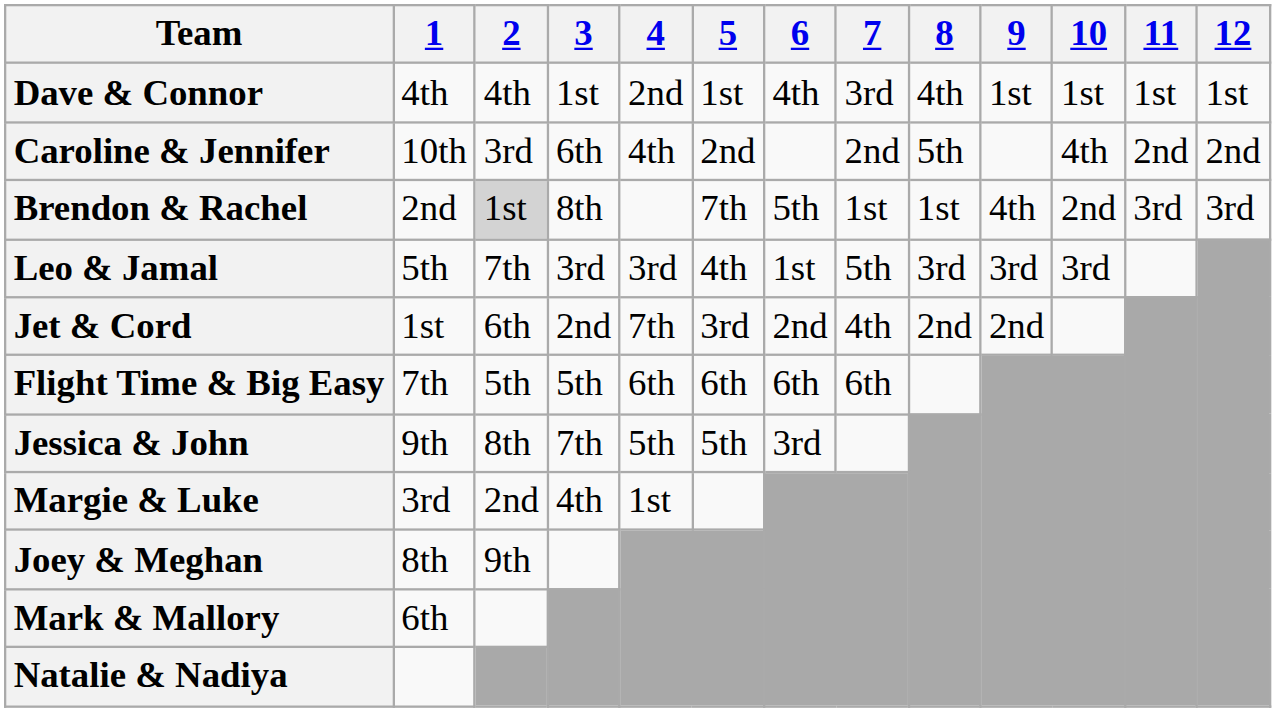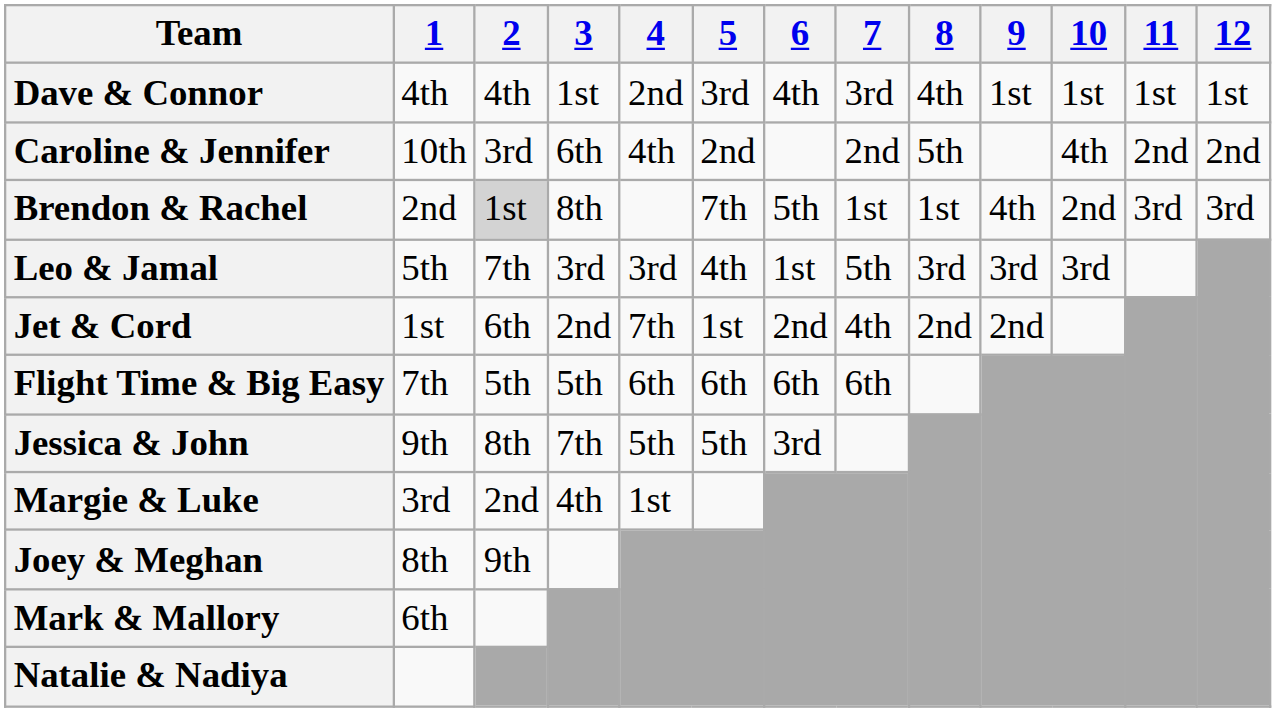Dave & Connor | 5: 1st -> 3rd
Jet & Cord | 5: 3rd -> 1st
